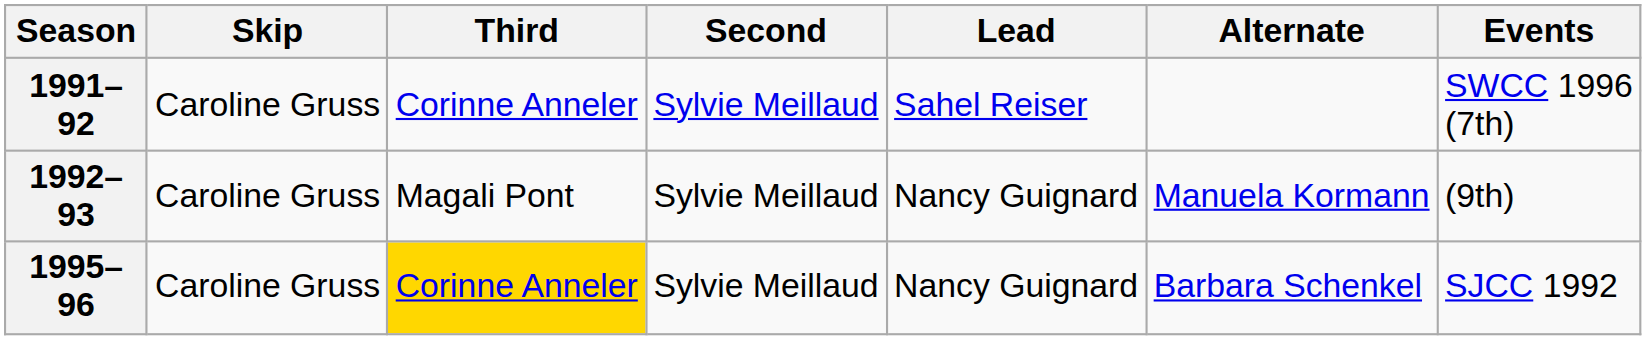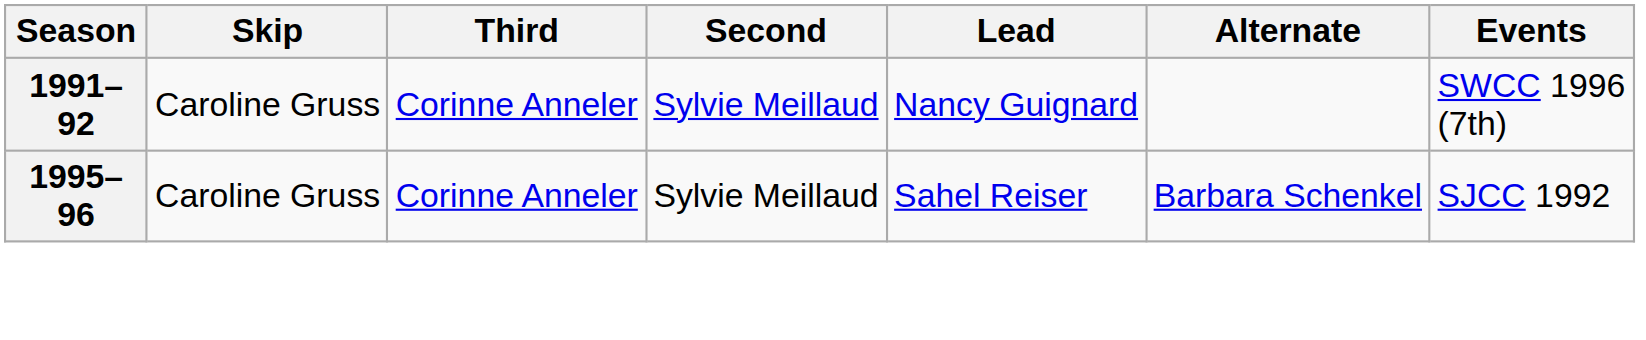1991–92 | Lead: Sahel Reiser -> Nancy Guignard
- row: 1992–93 | Caroline Gruss | Magali Pont | Sylvie Meillaud | Nancy Guignard | Manuela Kormann | (9th)
1995–96 | Third: gold background -> no background
1995–96 | Lead: Nancy Guignard -> Sahel Reiser
